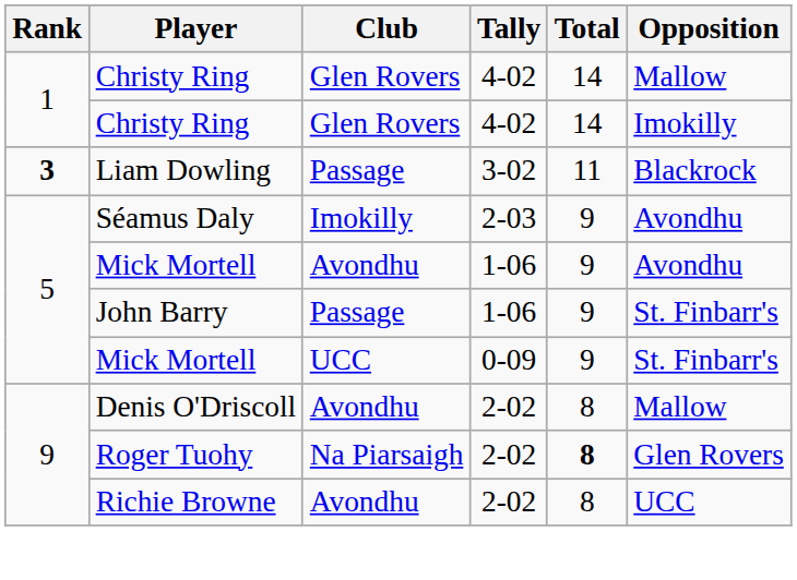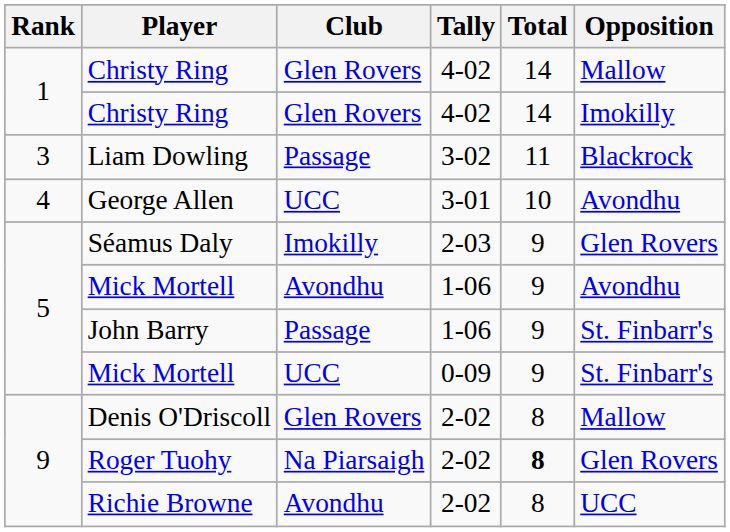Liam Dowling | Rank: bold -> normal
+ row: 4 | George Allen | UCC | 3-01 | 10 | Avondhu
Séamus Daly | Opposition: Avondhu -> Glen Rovers
Denis O'Driscoll | Club: Avondhu -> Glen Rovers
